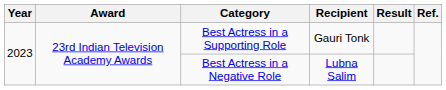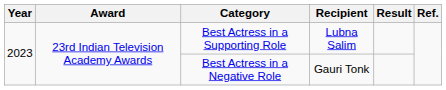Best Actress in a Supporting Role | Recipient: Gauri Tonk -> Lubna Salim
Best Actress in a Negative Role | Recipient: Lubna Salim -> Gauri Tonk
